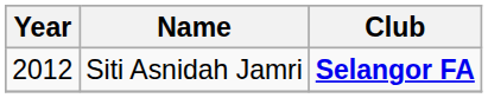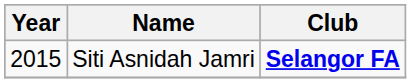Siti Asnidah Jamri | Year: 2012 -> 2015
